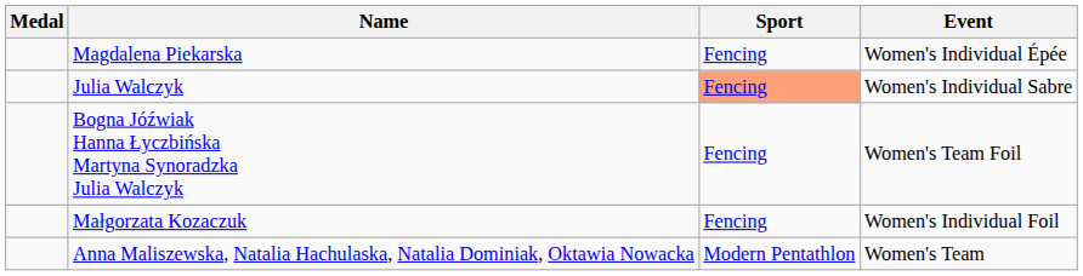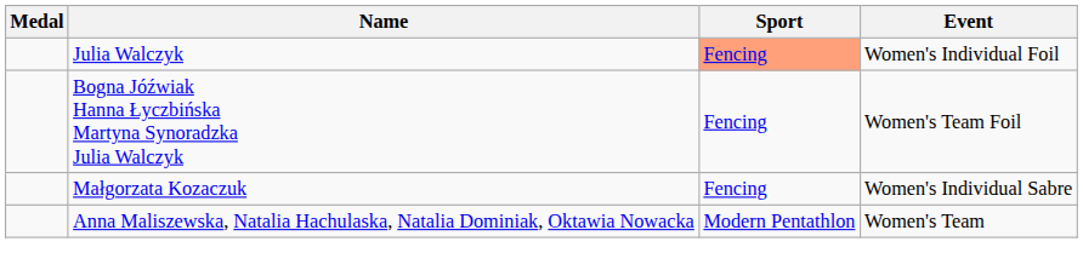- row: Magdalena Piekarska | Fencing | Women's Individual Épée
Julia Walczyk | Event: Women's Individual Sabre -> Women's Individual Foil
Małgorzata Kozaczuk | Event: Women's Individual Foil -> Women's Individual Sabre
